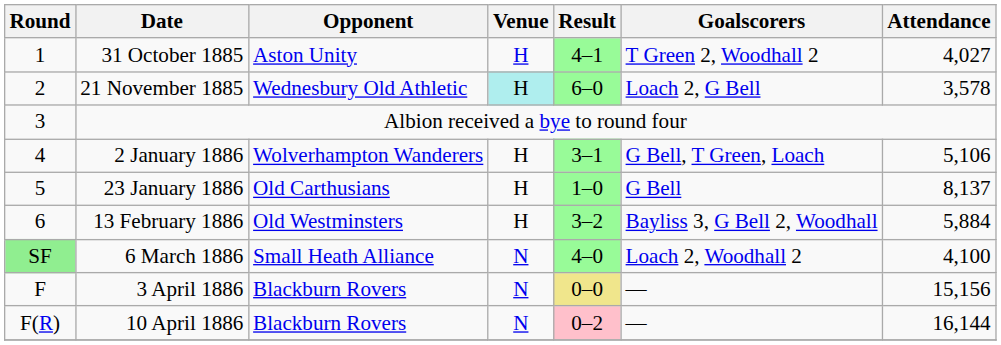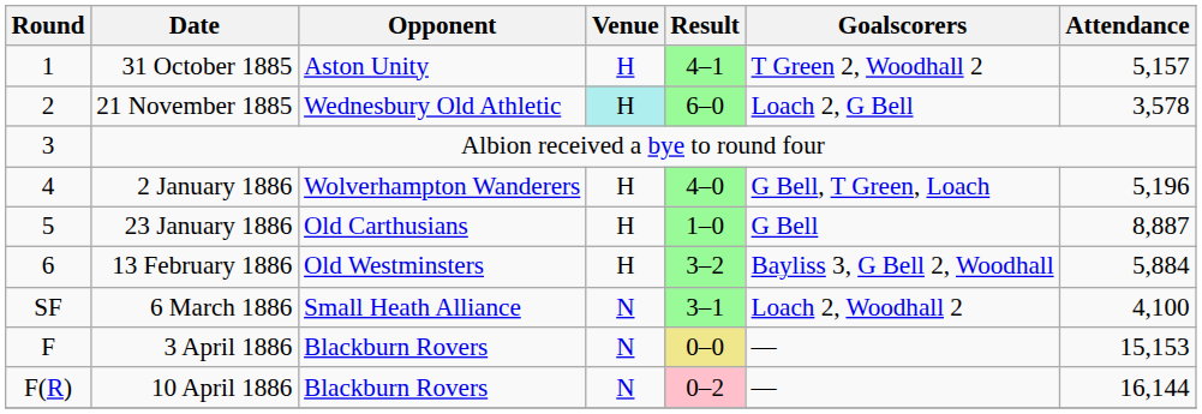31 October 1885 | Attendance: 4,027 -> 5,157
2 January 1886 | Result: 3–1 -> 4–0
2 January 1886 | Attendance: 5,106 -> 5,196
23 January 1886 | Attendance: 8,137 -> 8,887
6 March 1886 | Round: lightgreen background -> no background
6 March 1886 | Result: 4–0 -> 3–1
3 April 1886 | Attendance: 15,156 -> 15,153
